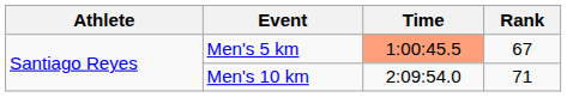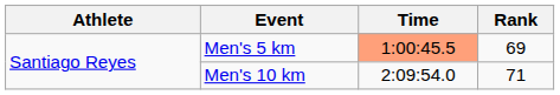Men's 5 km | Rank: 67 -> 69
